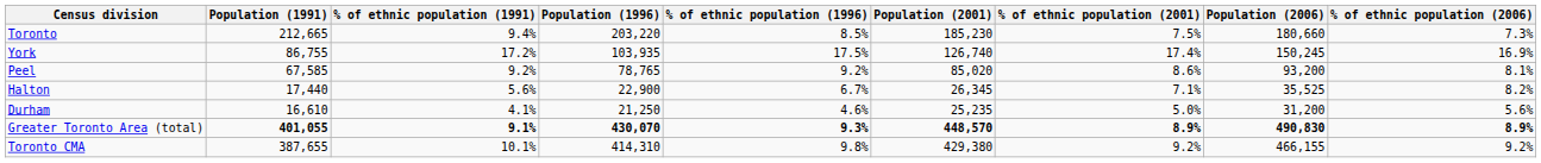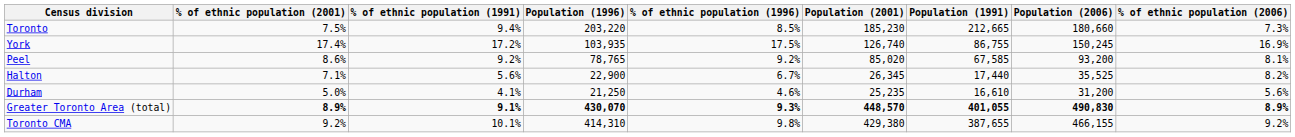columns swapped: Population (1991) <-> % of ethnic population (2001)
